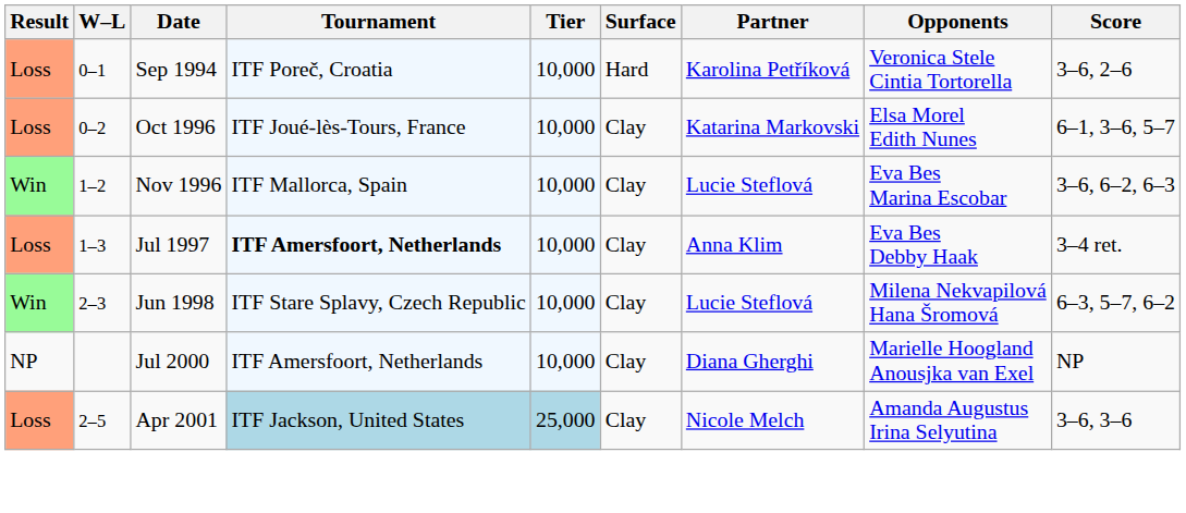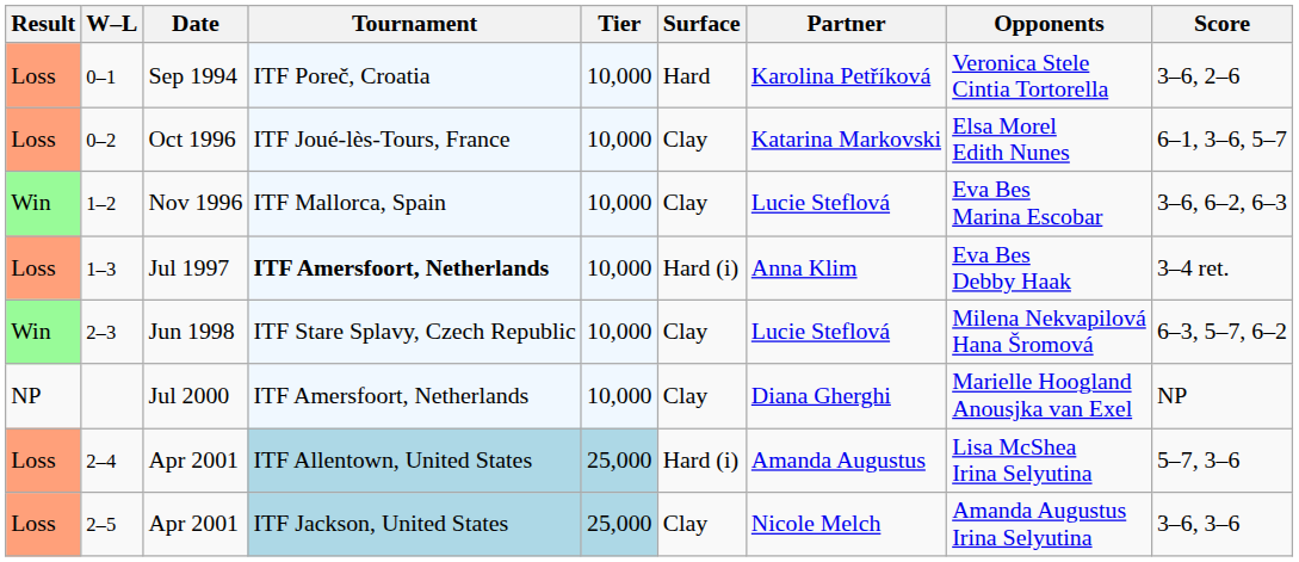1–3 | Surface: Clay -> Hard (i)
+ row: Loss | 2–4 | Apr 2001 | ITF Allentown, United States | 25,000 | Hard (i) | Amanda Augustus | Lisa McShea Irina Selyutina | 5–7, 3–6
